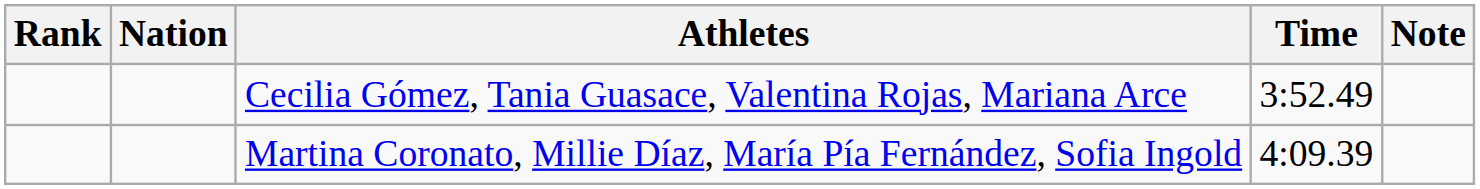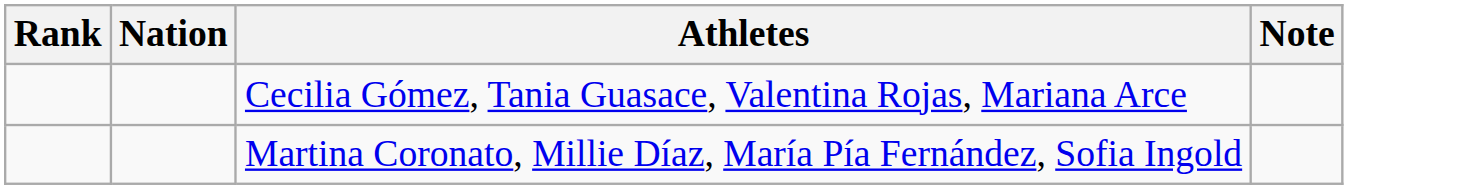- column: Time | 3:52.49 | 4:09.39
